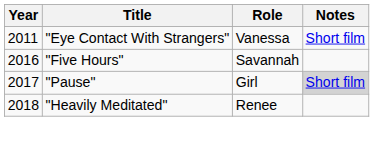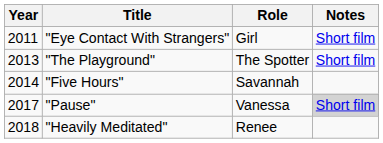"Eye Contact With Strangers" | Role: Vanessa -> Girl
+ row: 2013 | "The Playground" | The Spotter | Short film
"Five Hours" | Year: 2016 -> 2014
"Pause" | Role: Girl -> Vanessa
